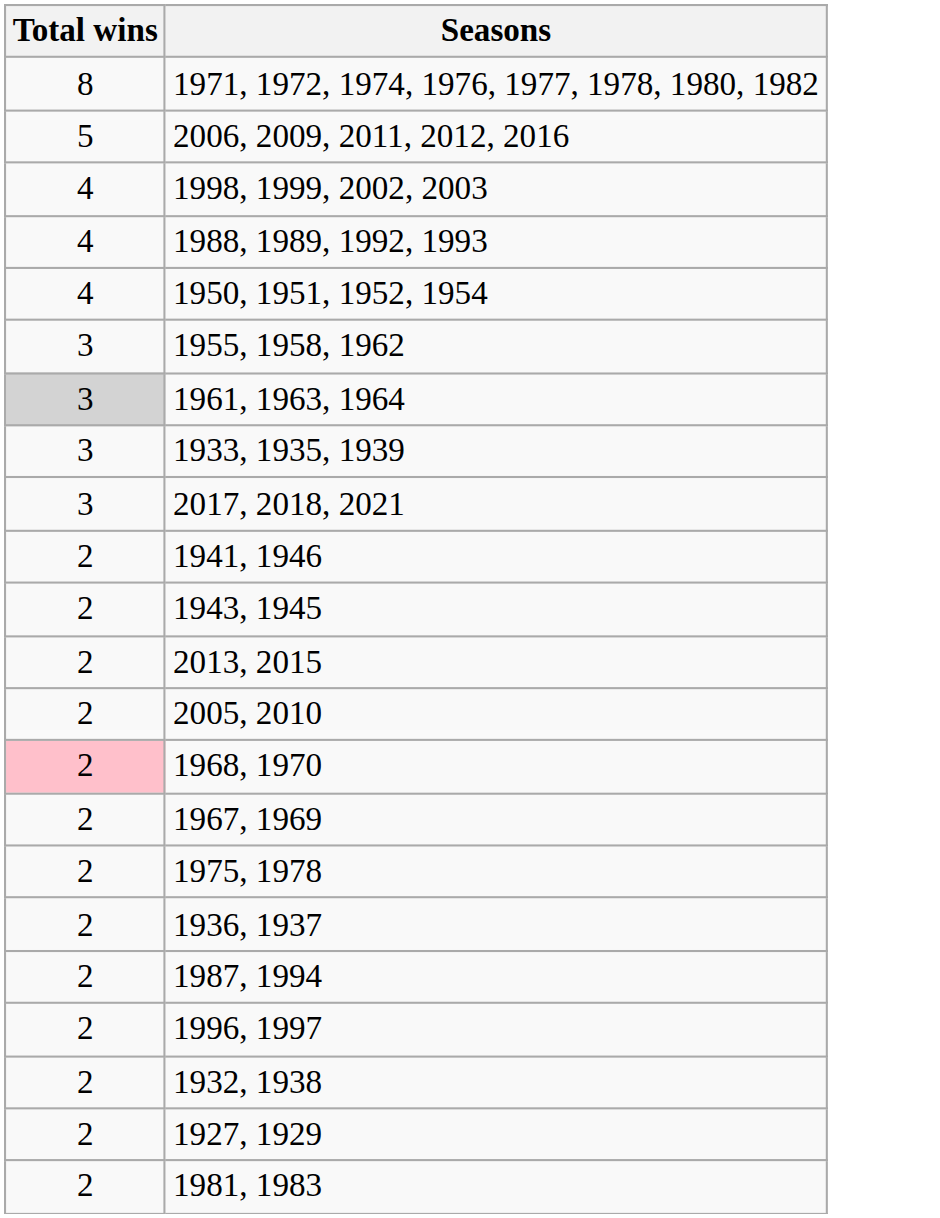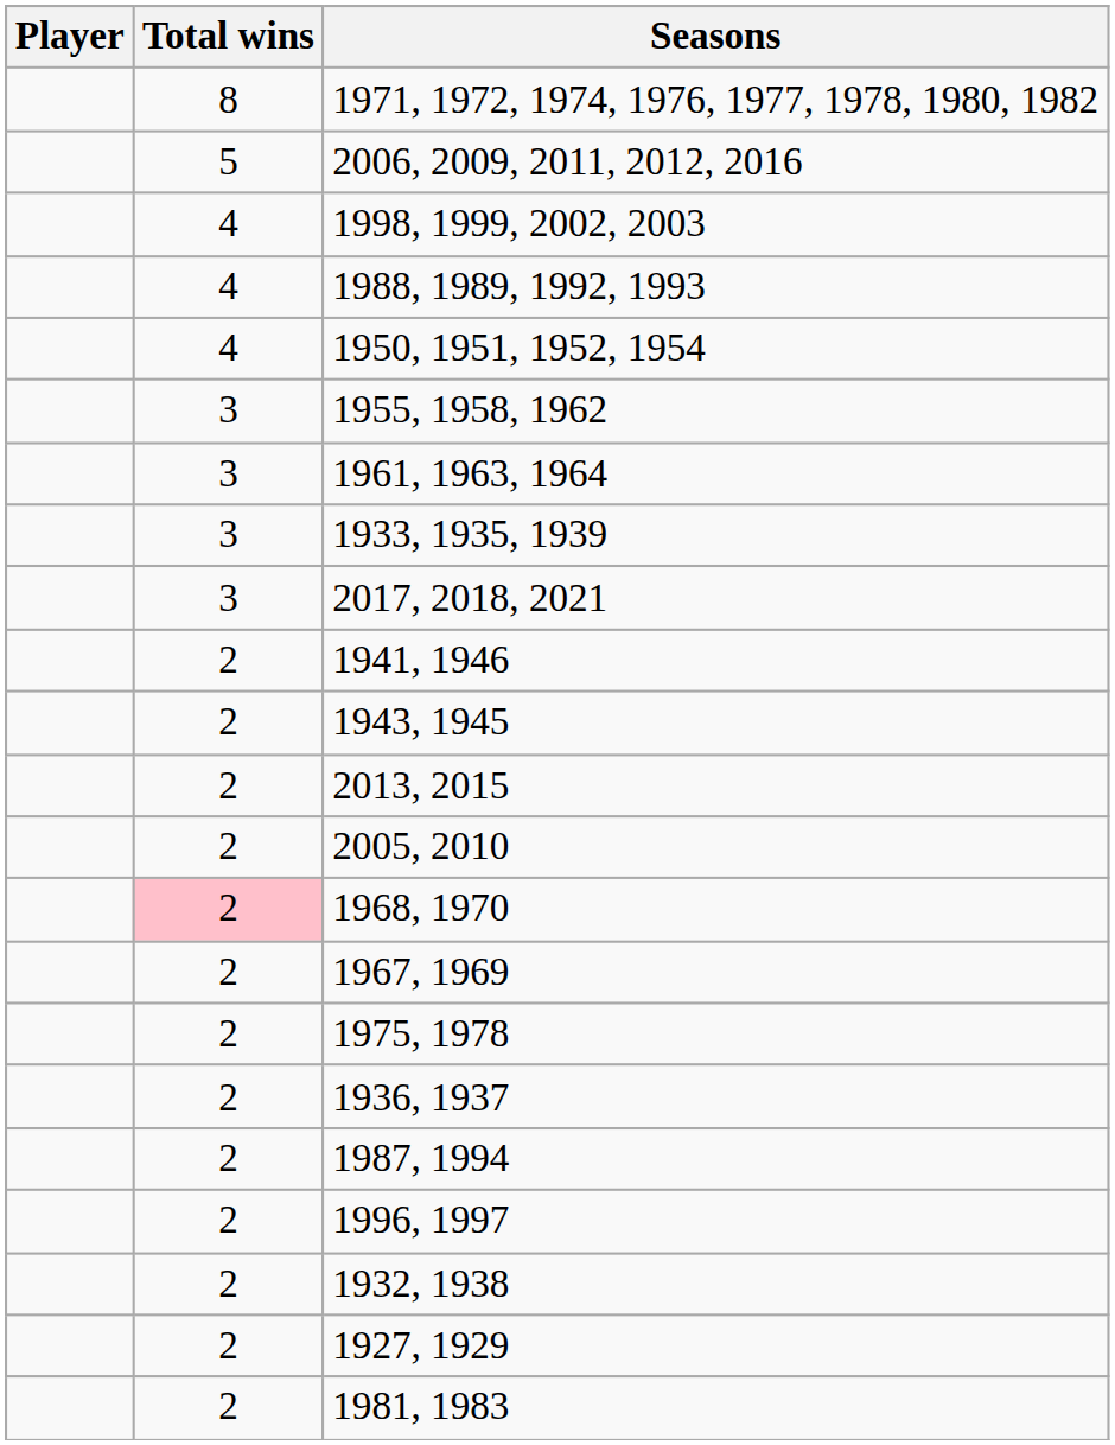+ column: Player
1961, 1963, 1964 | Total wins: lightgrey background -> no background
